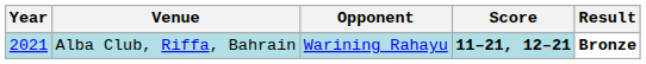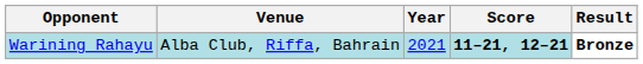columns swapped: Year <-> Opponent
